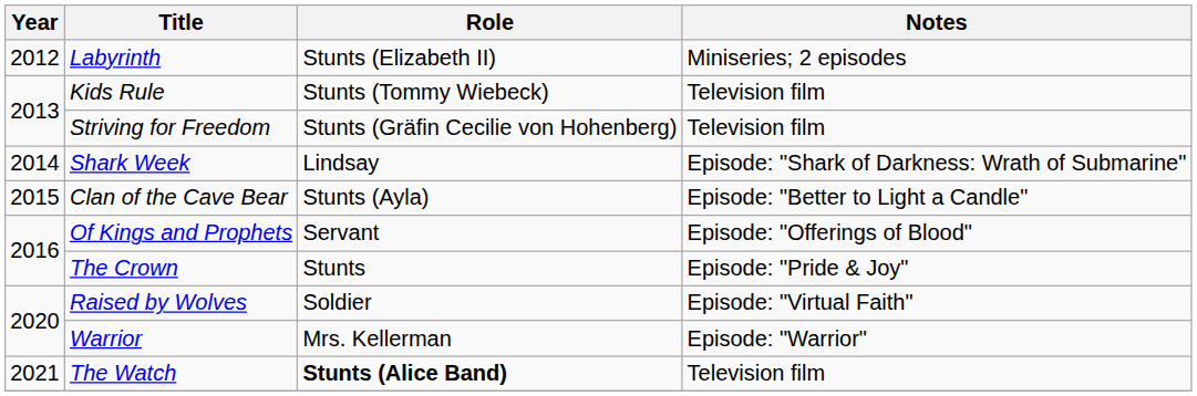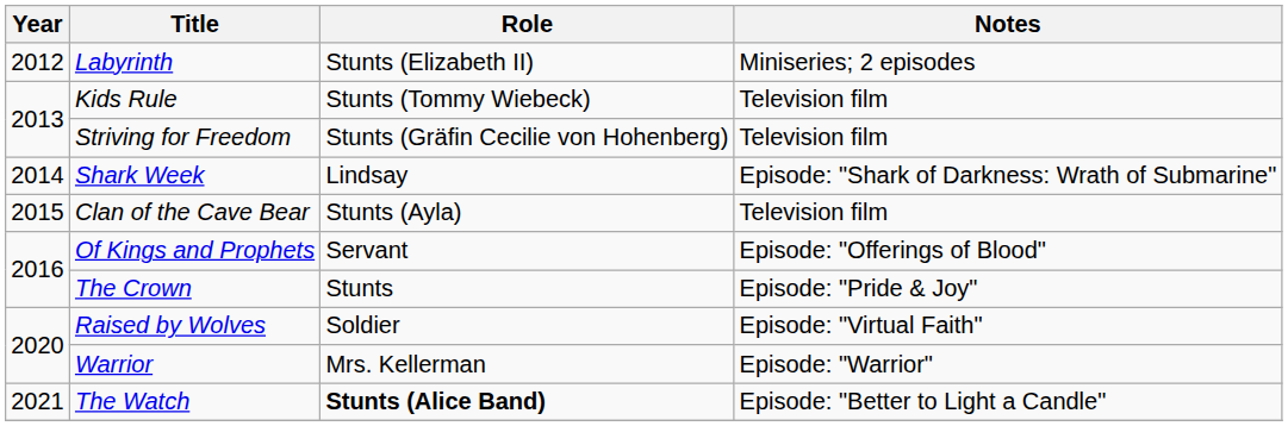Clan of the Cave Bear | Notes: Episode: "Better to Light a Candle" -> Television film
The Watch | Notes: Television film -> Episode: "Better to Light a Candle"
